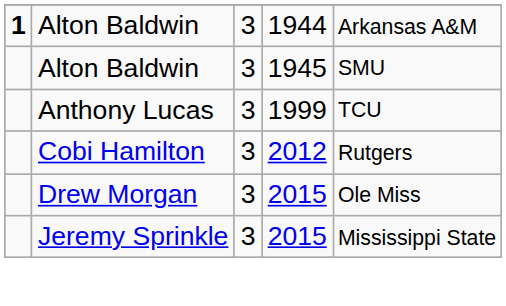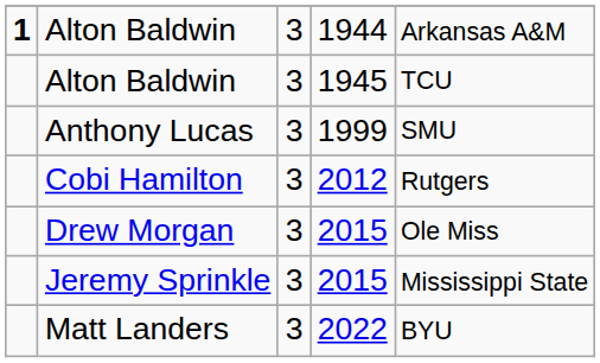Alton Baldwin / 1945 | column 5: SMU -> TCU
Anthony Lucas | column 5: TCU -> SMU
+ row: Matt Landers | 3 | 2022 | BYU
